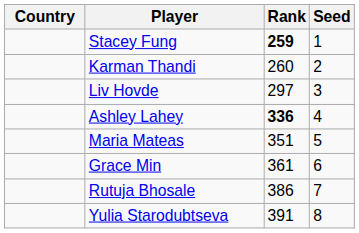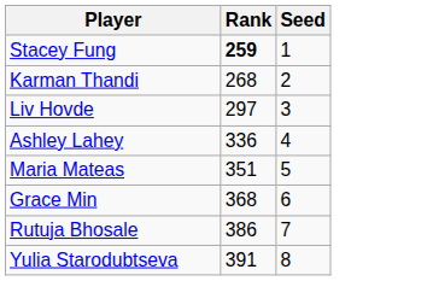- column: Country
Karman Thandi | Rank: 260 -> 268
Ashley Lahey | Rank: bold -> normal
Grace Min | Rank: 361 -> 368
